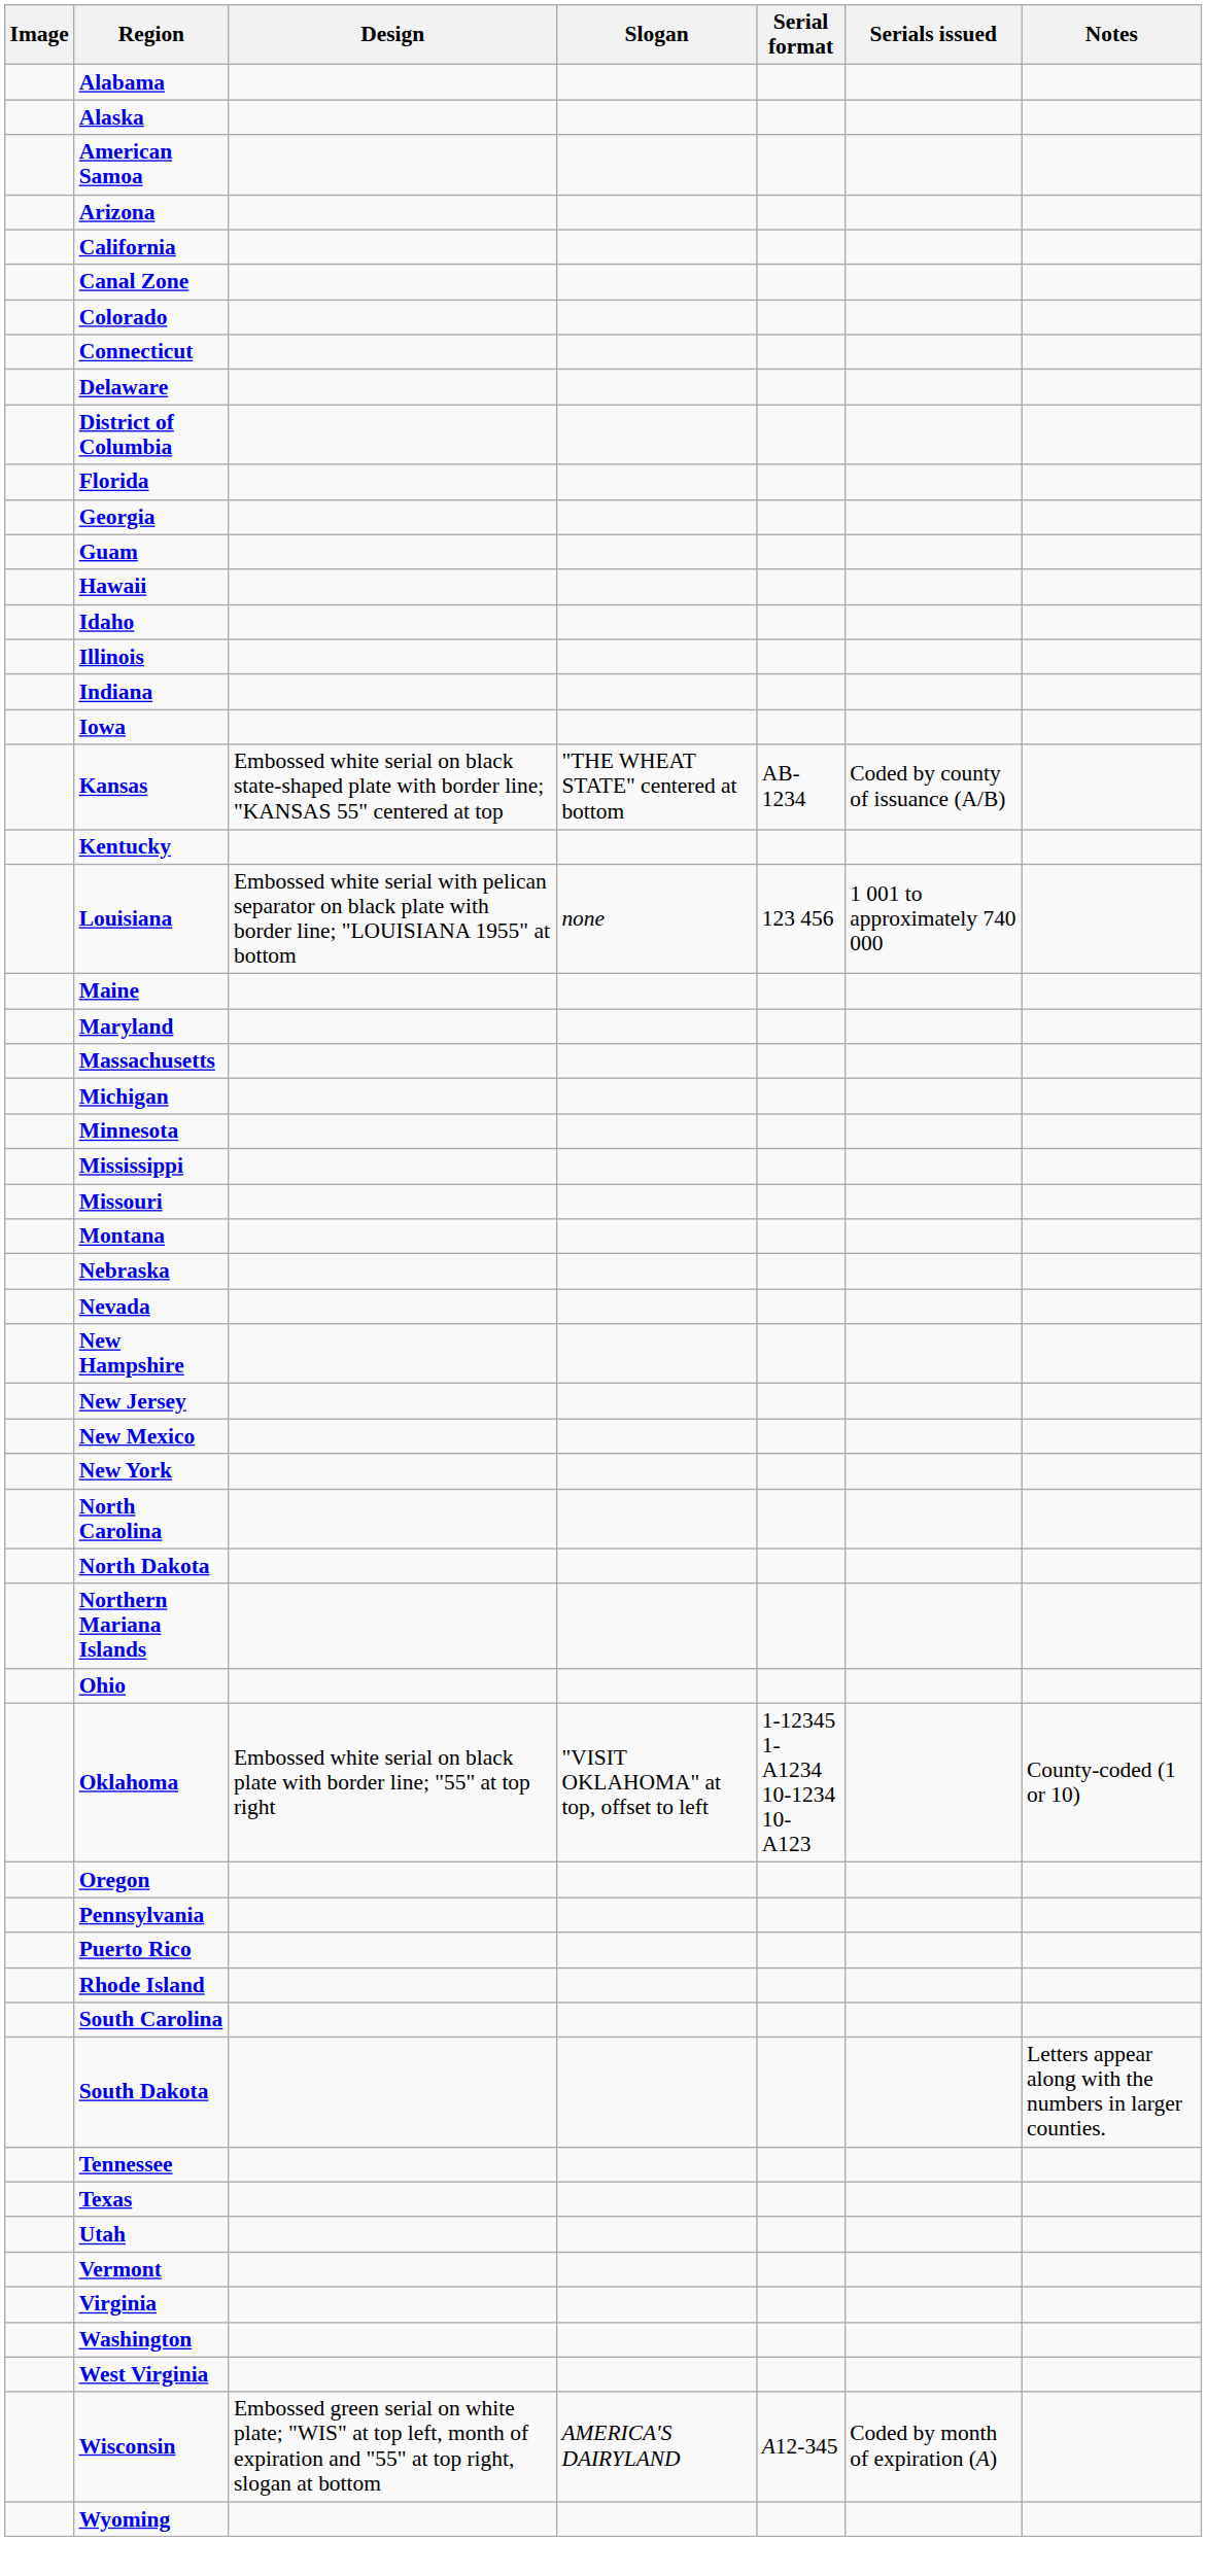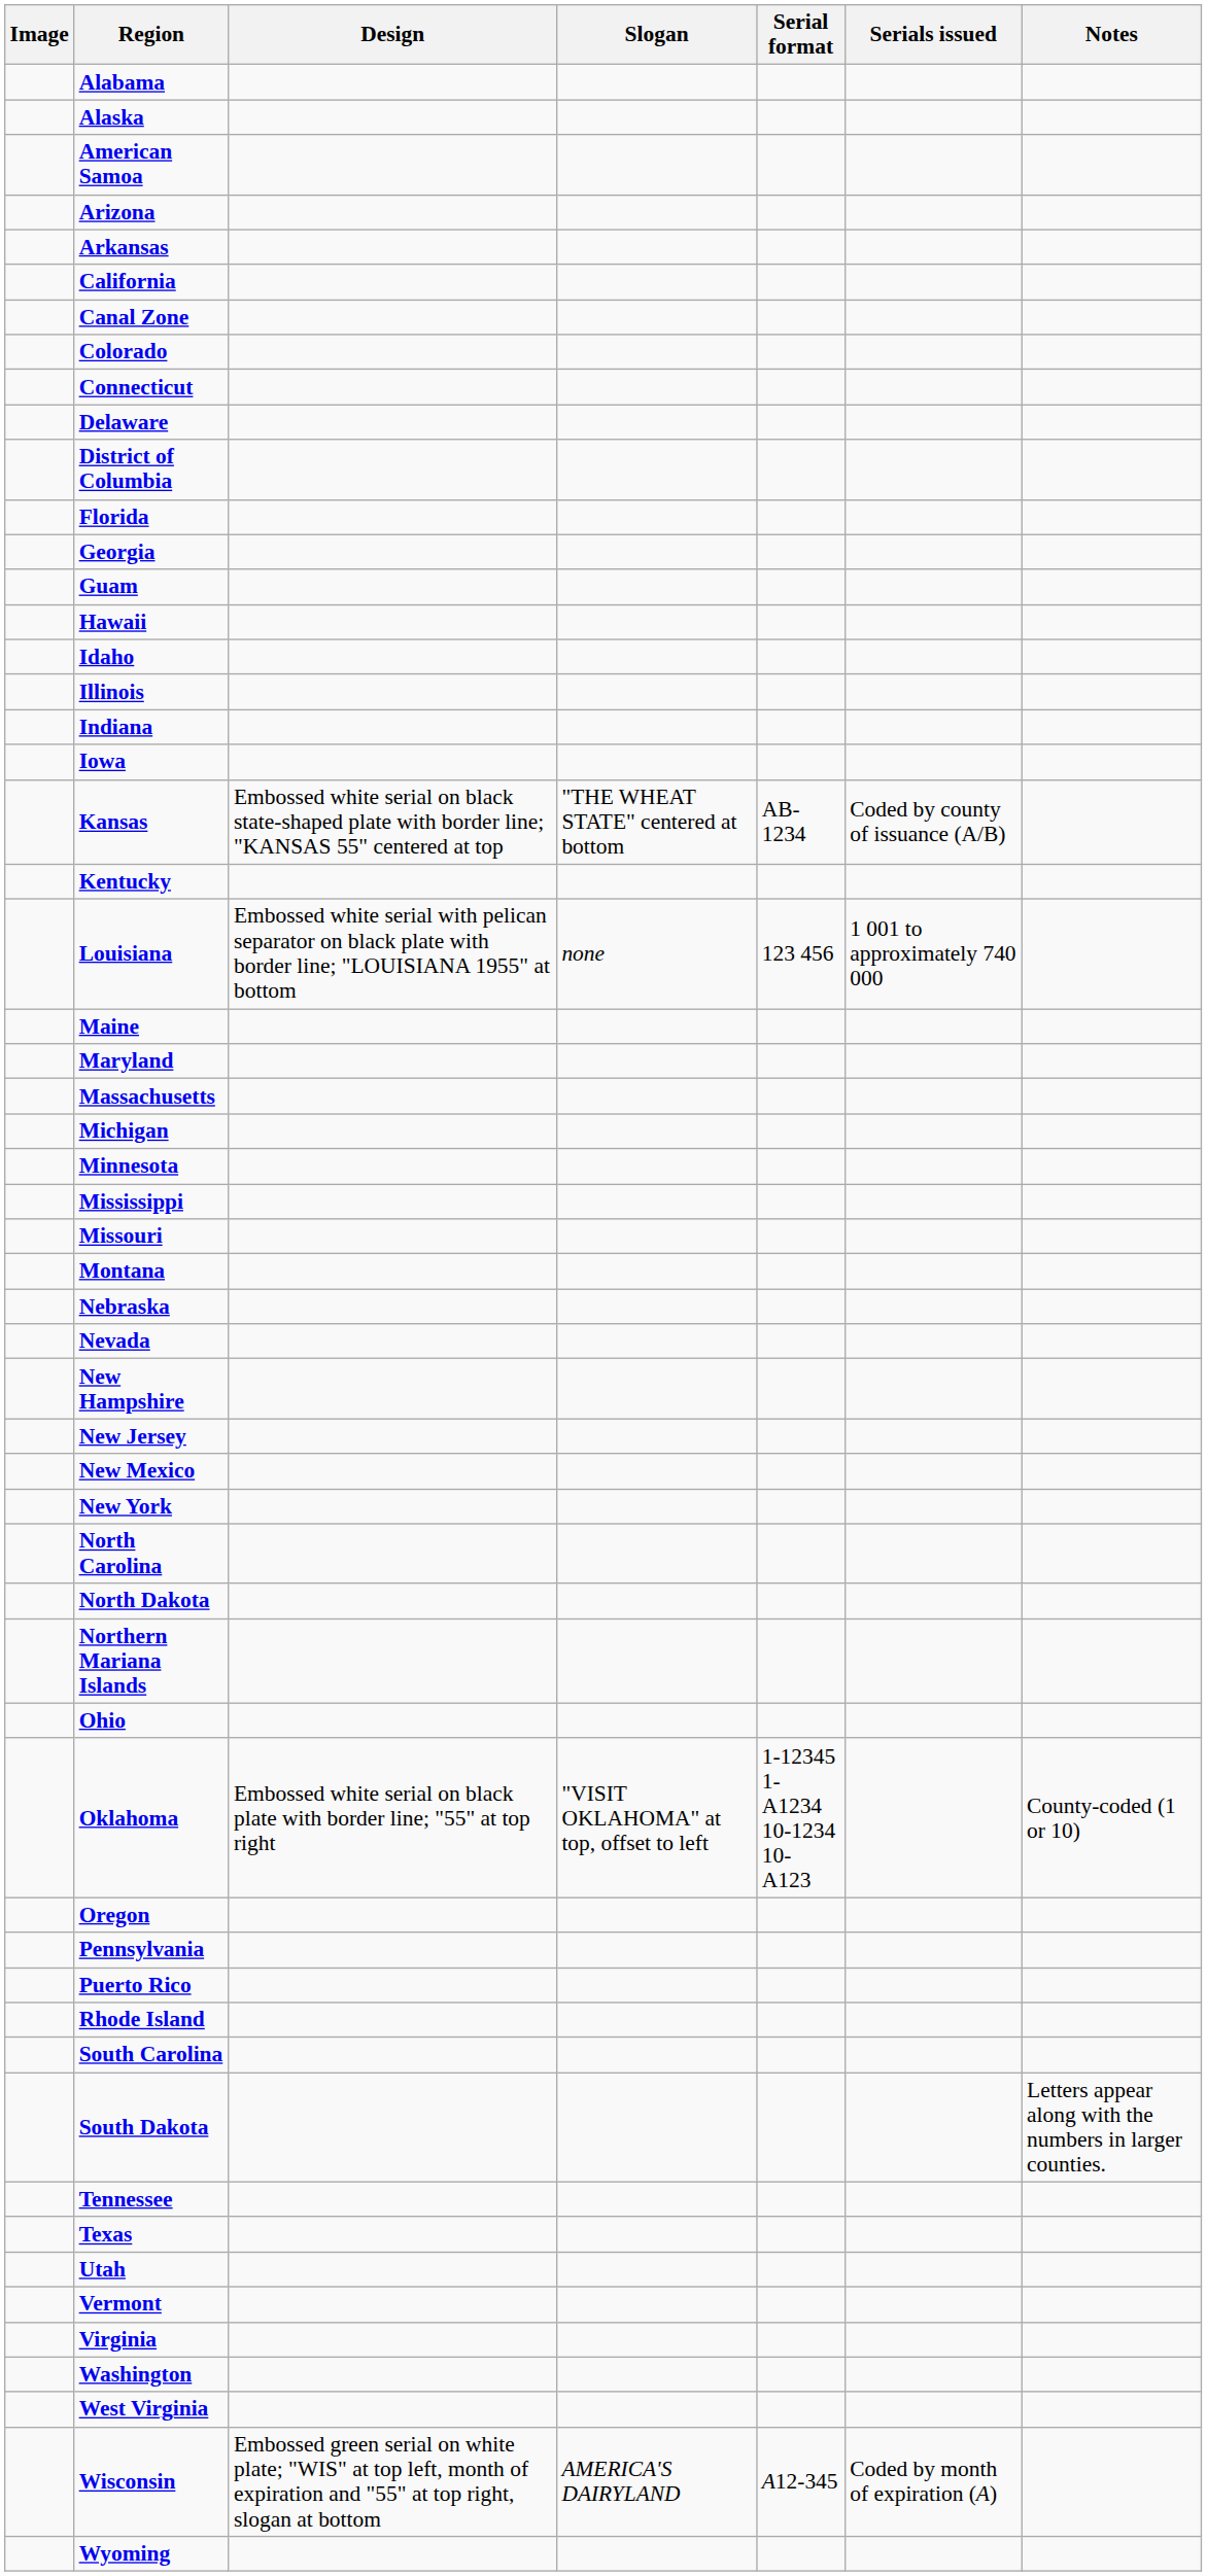+ row: Arkansas
